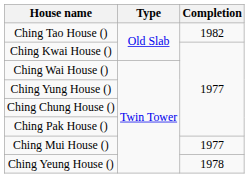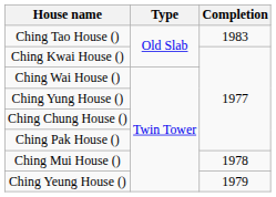Ching Tao House () | Completion: 1982 -> 1983
Ching Mui House () | Completion: 1977 -> 1978
Ching Yeung House () | Completion: 1978 -> 1979
